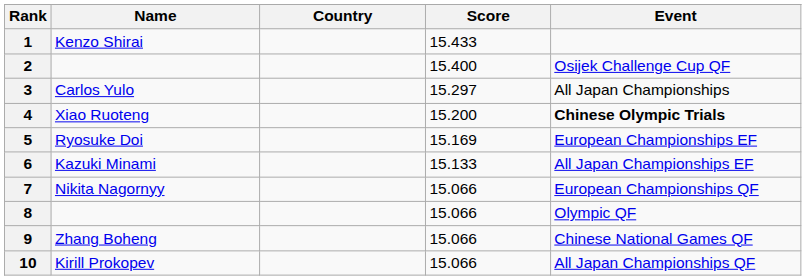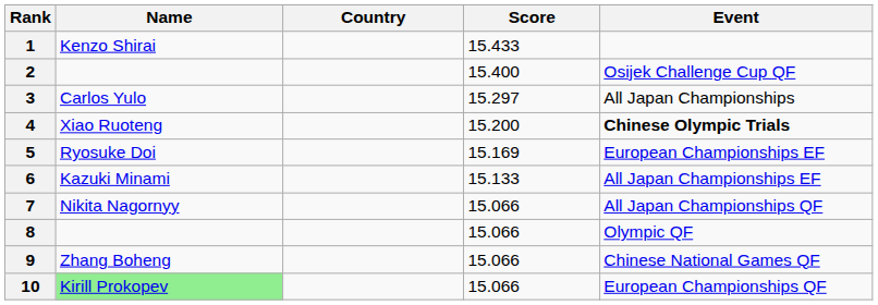7 | Event: European Championships QF -> All Japan Championships QF
10 | Name: no background -> lightgreen background
10 | Event: All Japan Championships QF -> European Championships QF
